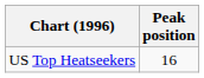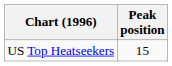US Top Heatseekers | Peak position: 16 -> 15
